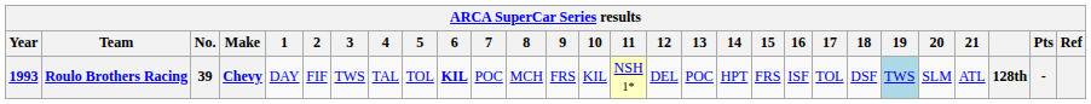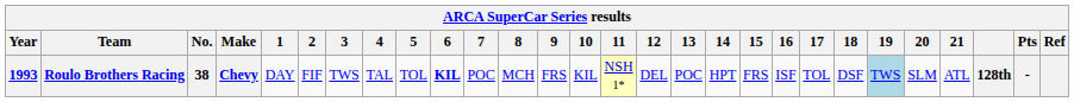Roulo Brothers Racing | No.: 39 -> 38
